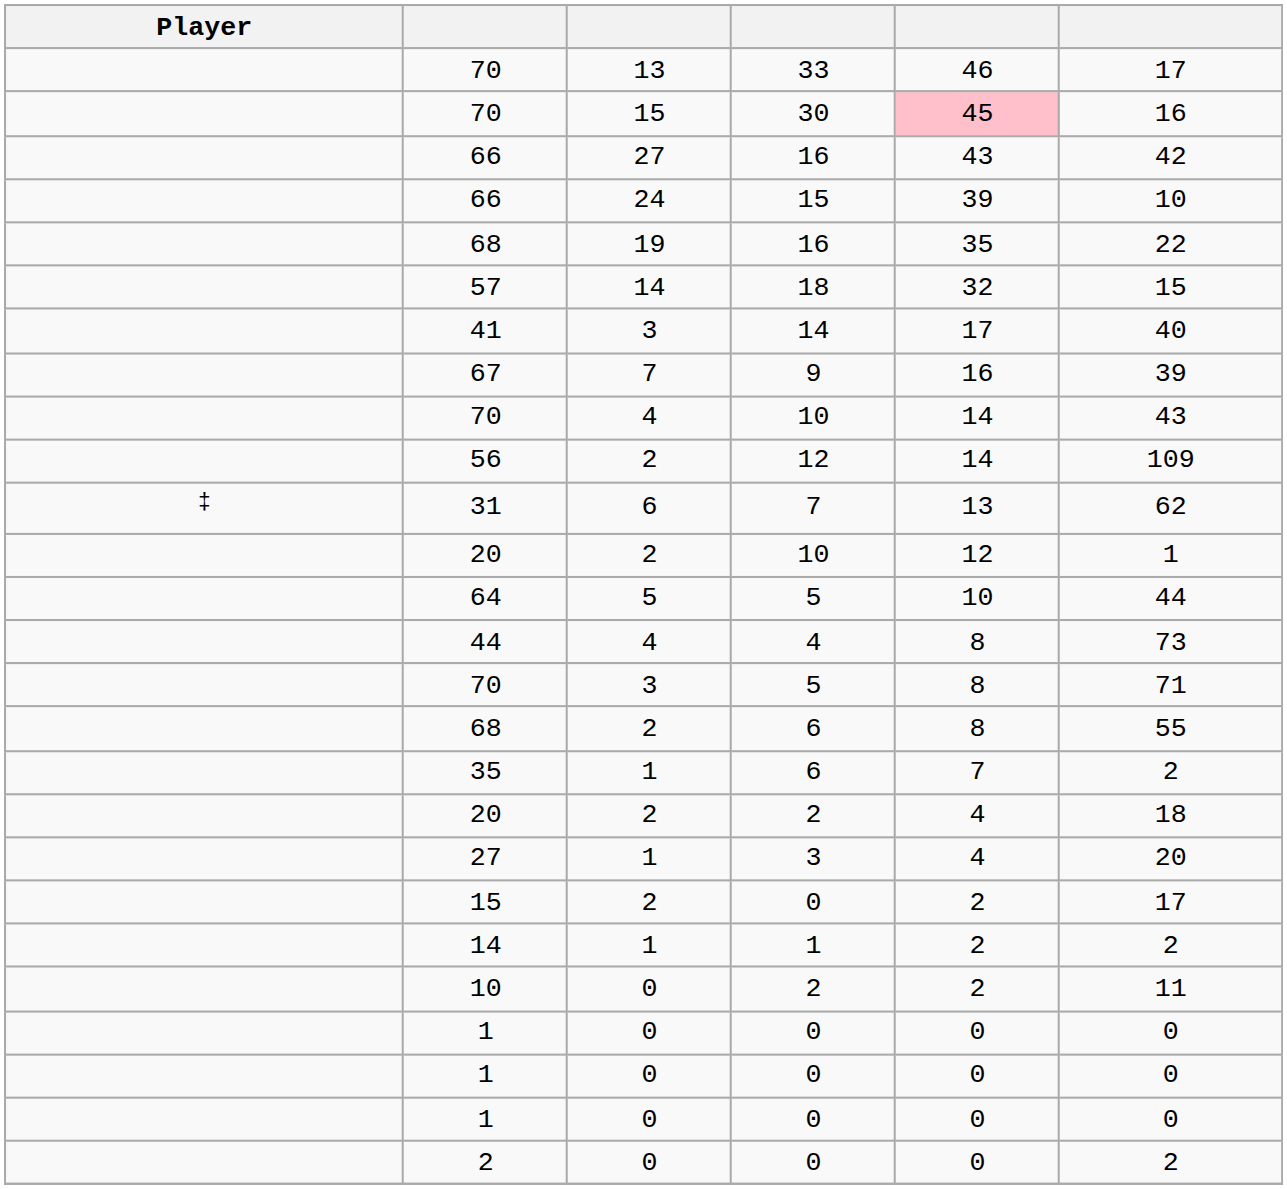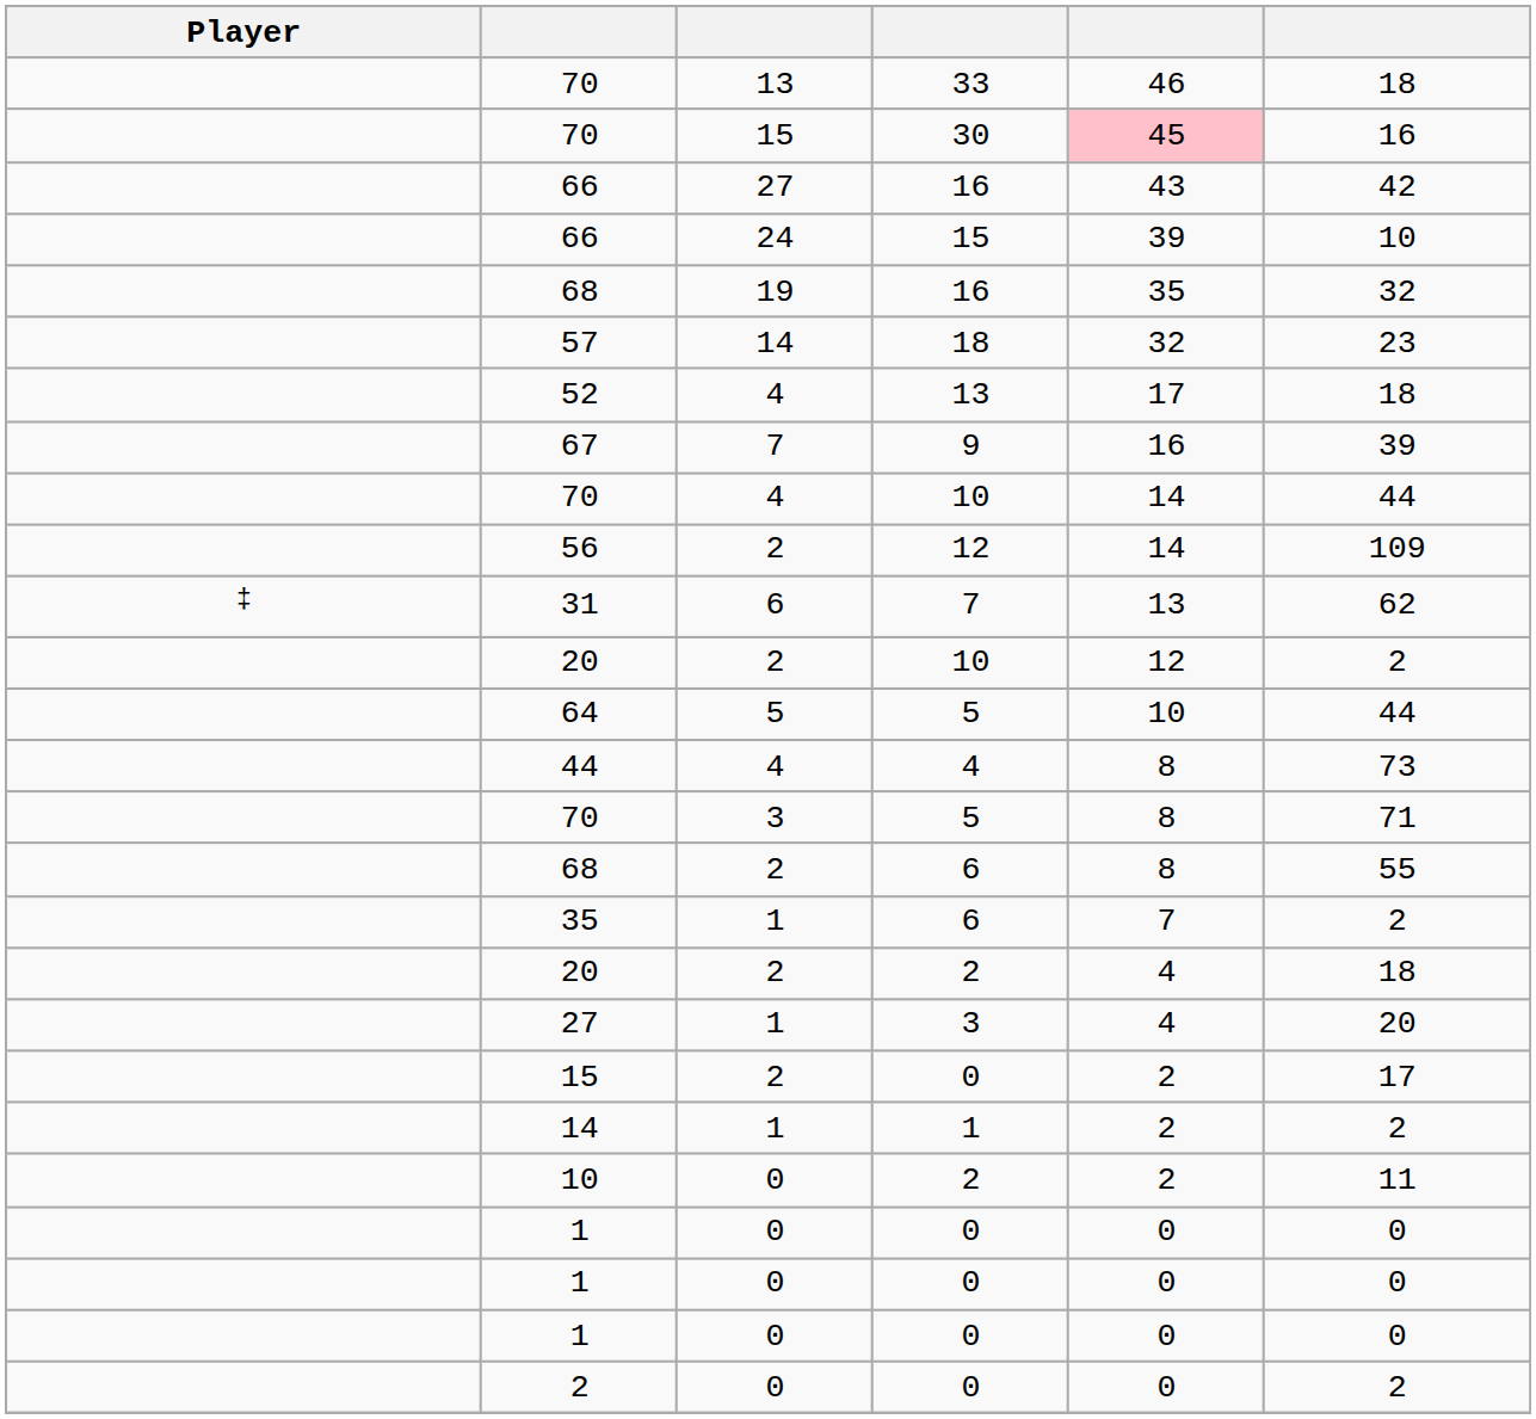70 / 33 | column 6: 17 -> 18
68 / 16 | column 6: 22 -> 32
57 | column 6: 15 -> 23
+ row: 52 | 4 | 13 | 17 | 18
- row: 41 | 3 | 14 | 17 | 40
70 / 10 | column 6: 43 -> 44
20 / 10 | column 6: 1 -> 2
